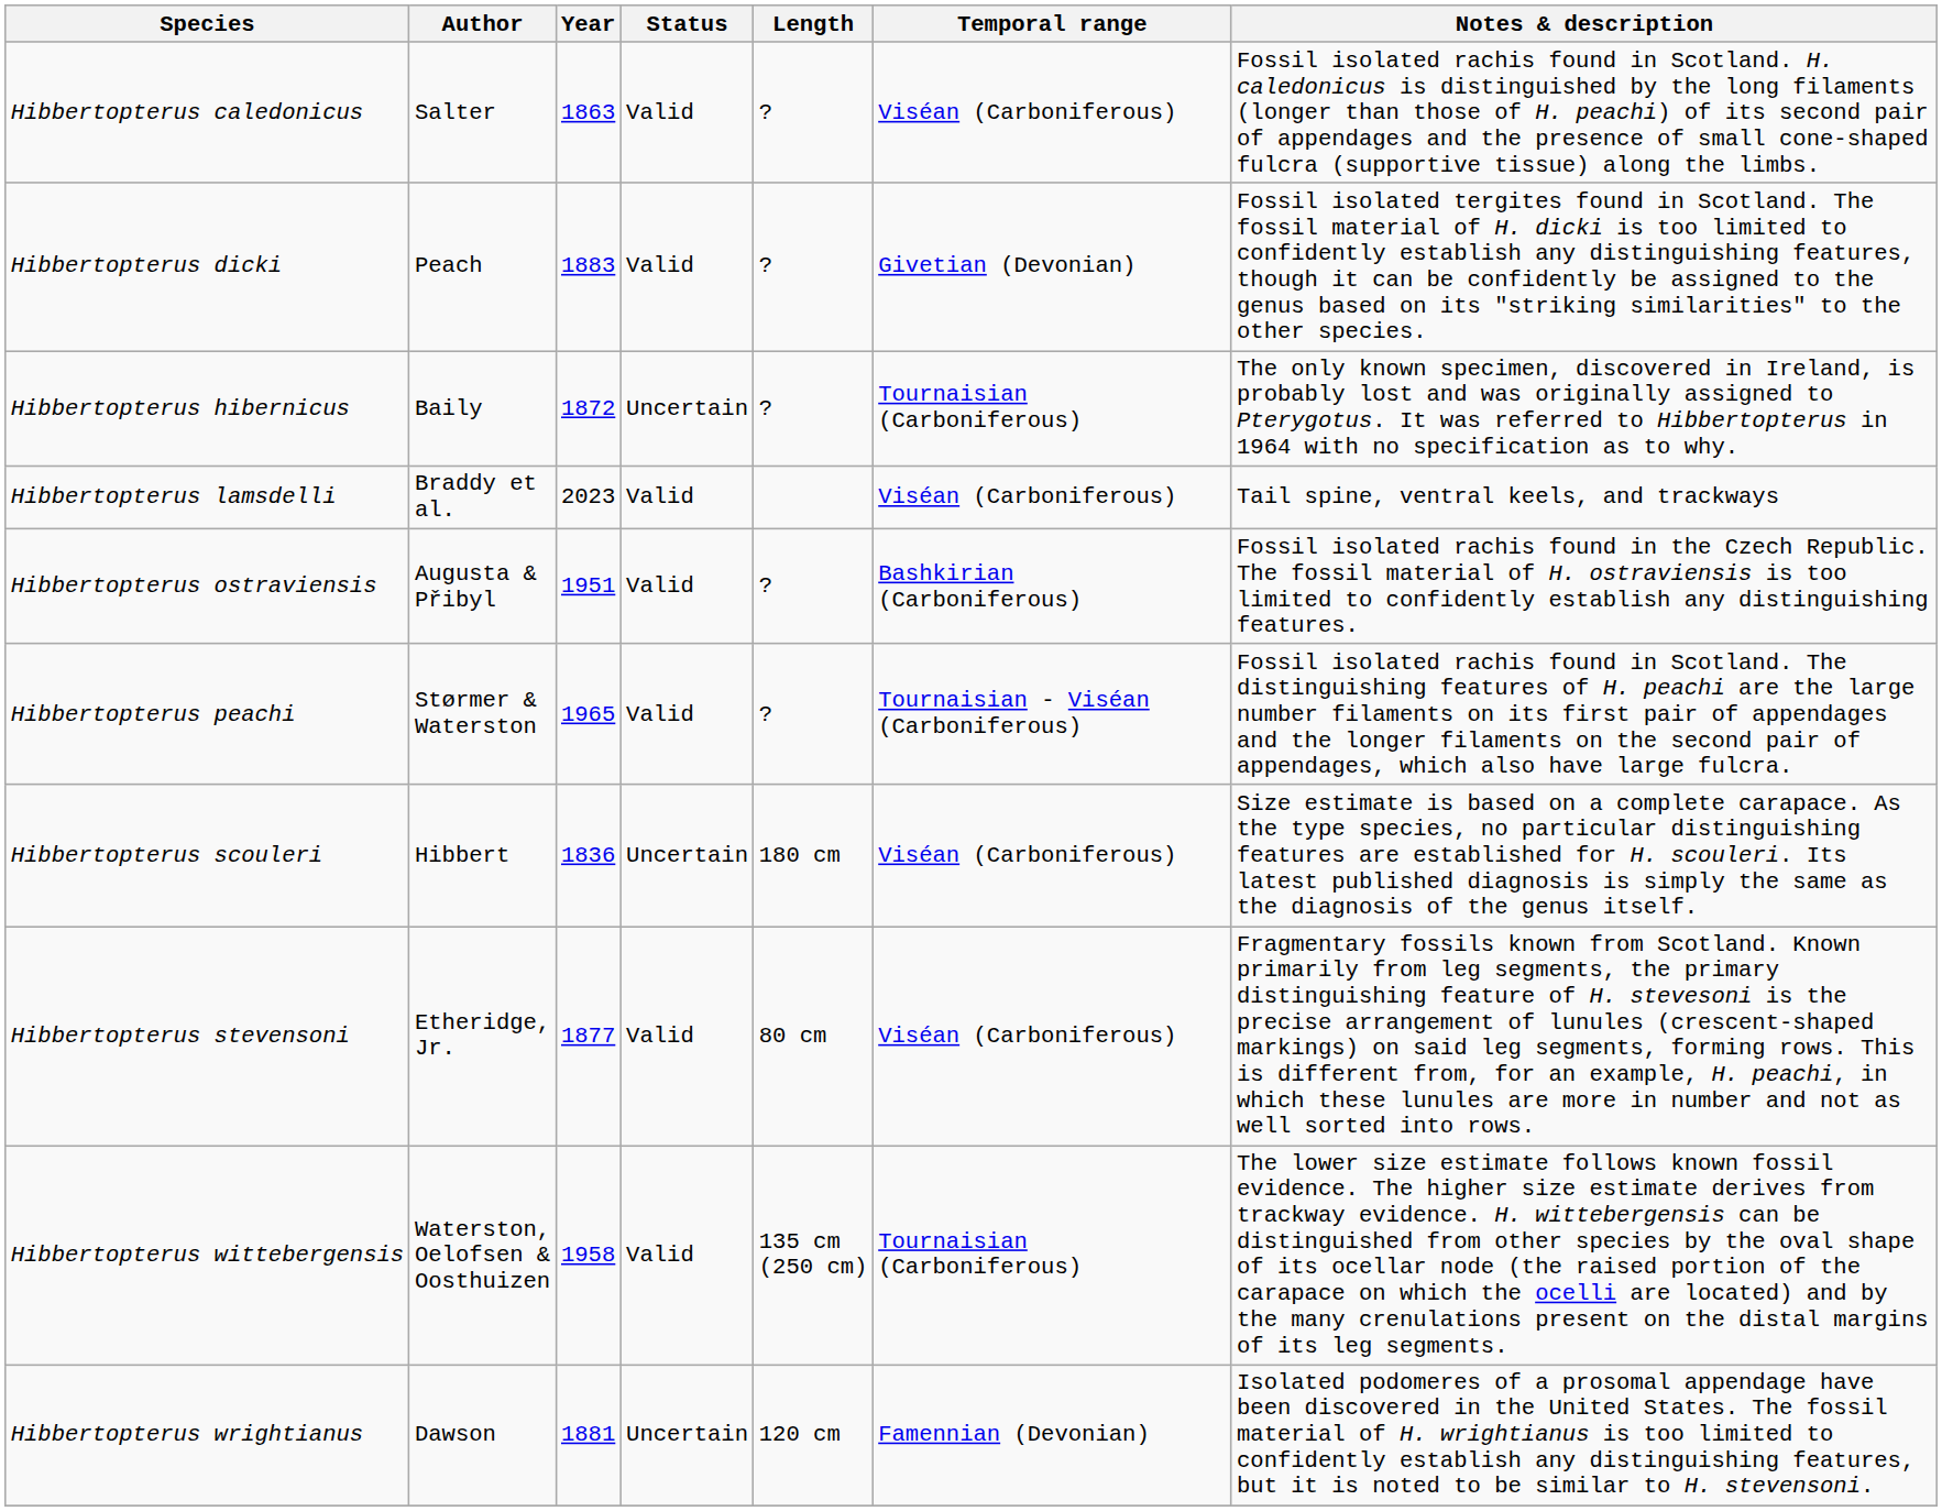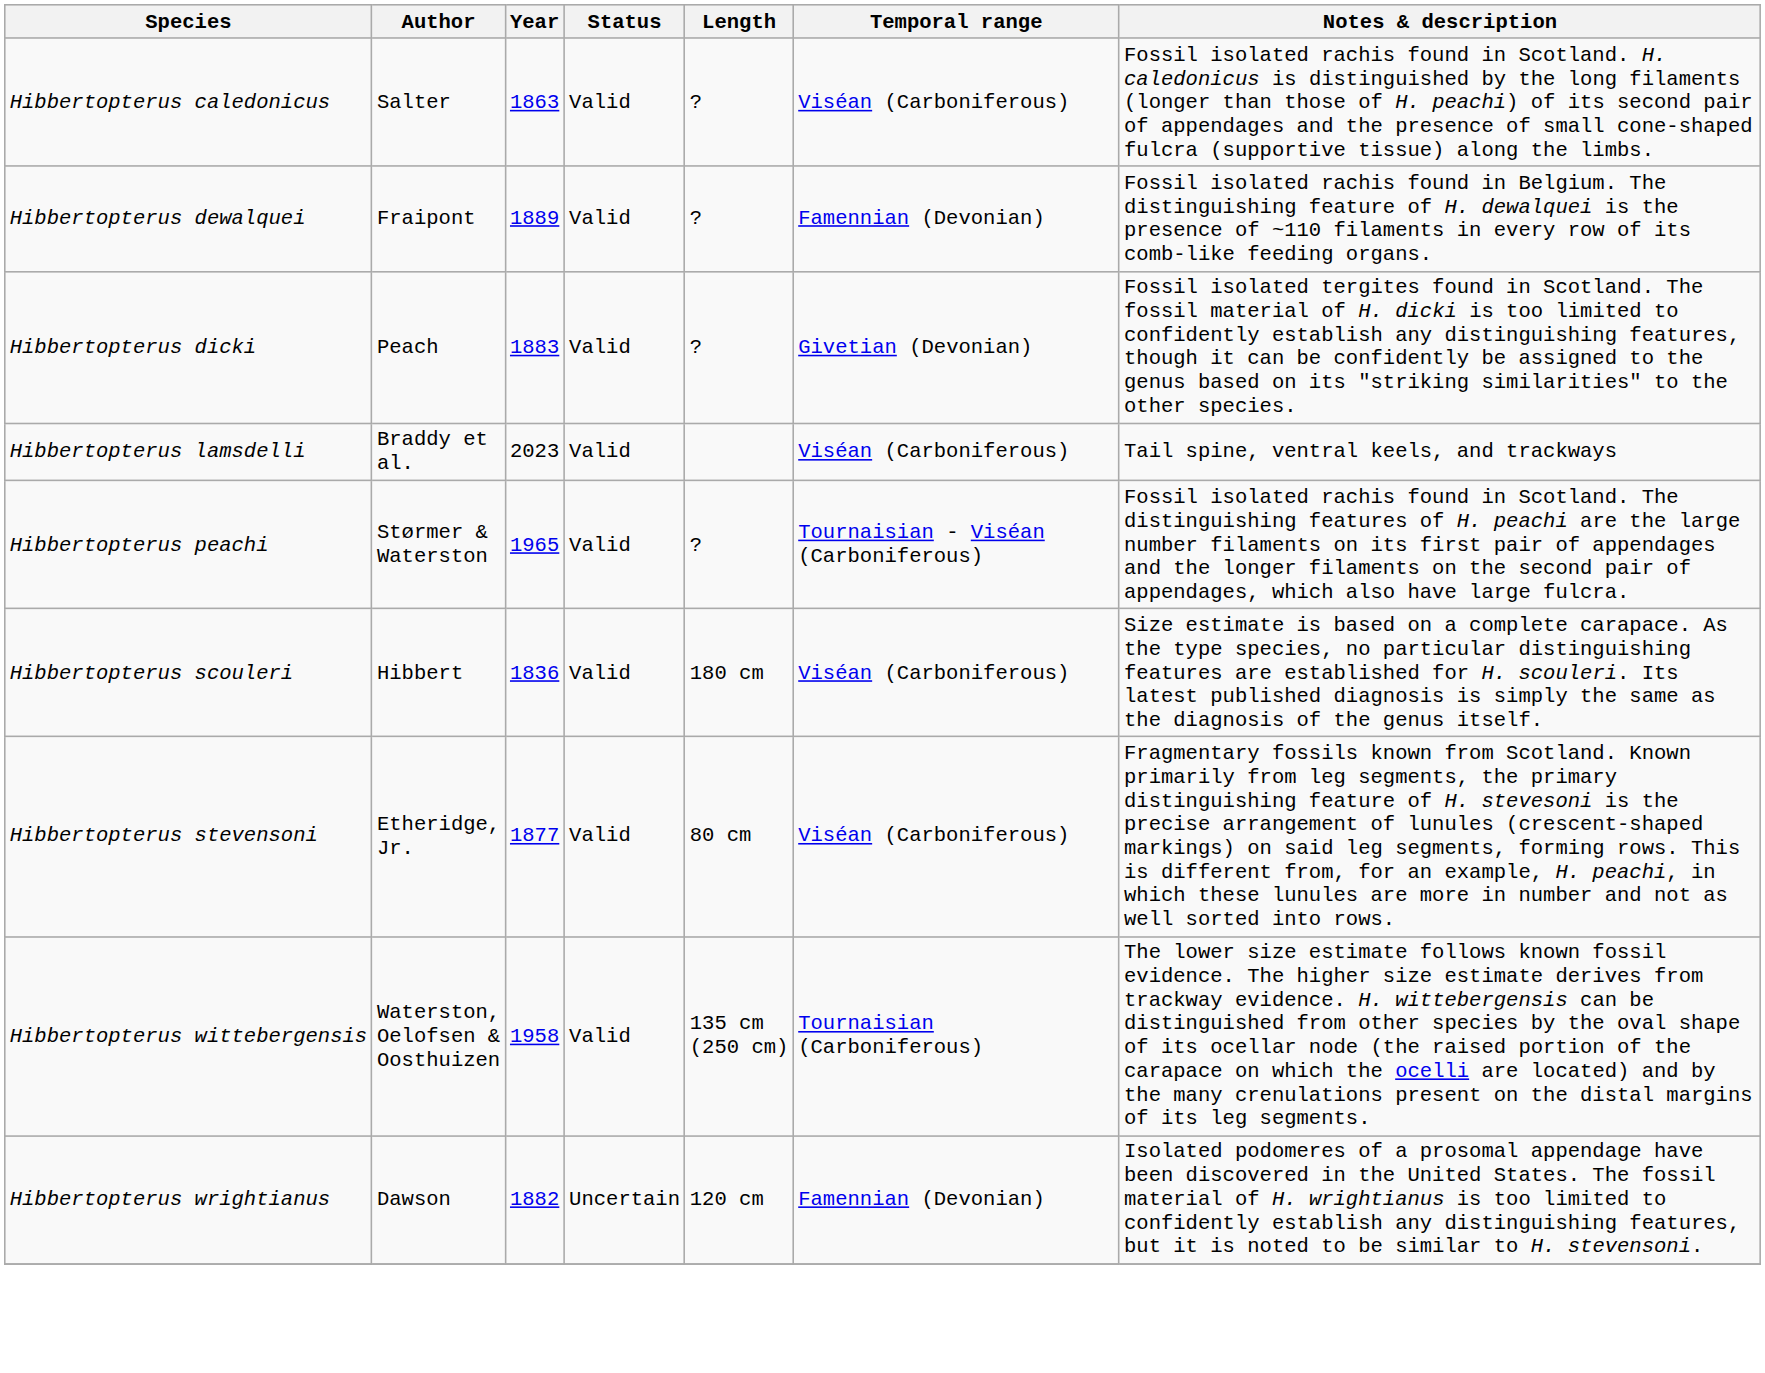+ row: Hibbertopterus dewalquei | Fraipont | 1889 | Valid | ? | Famennian (Devonian) | Fossil isolated rachis found in Belgium. The distinguishing feature of H. dewalquei is the presence of ~110 filaments in every row of its comb-like feeding organs.
- row: Hibbertopterus hibernicus | Baily | 1872 | Uncertain | ? | Tournaisian (Carboniferous) | The only known specimen, discovered in Ireland, is probably lost and was originally assigned to Pterygotus. It was referred to Hibbertopterus in 1964 with no specification as to why.
- row: Hibbertopterus ostraviensis | Augusta & Přibyl | 1951 | Valid | ? | Bashkirian (Carboniferous) | Fossil isolated rachis found in the Czech Republic. The fossil material of H. ostraviensis is too limited to confidently establish any distinguishing features.
Hibbertopterus scouleri | Status: Uncertain -> Valid
Hibbertopterus wrightianus | Year: 1881 -> 1882
